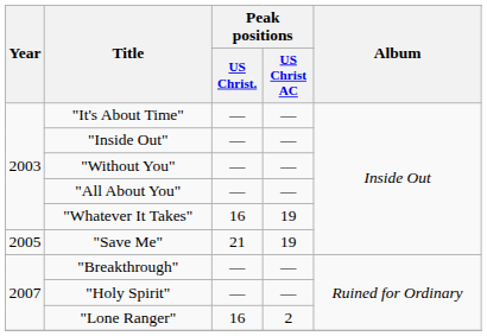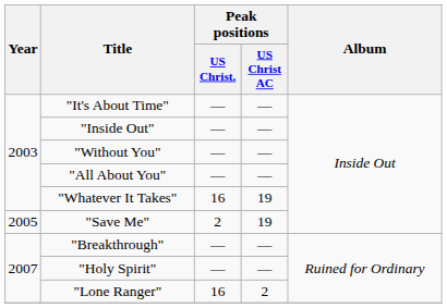"Save Me" | Peak positions / US Christ.: 21 -> 2
